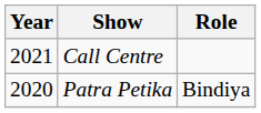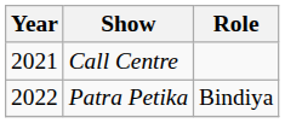Patra Petika | Year: 2020 -> 2022
